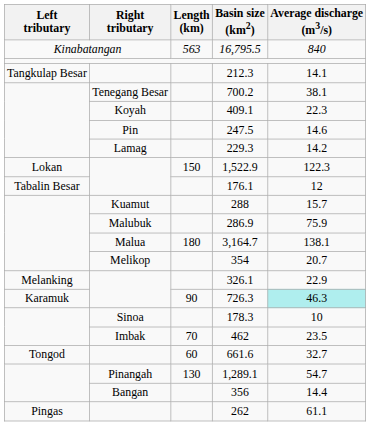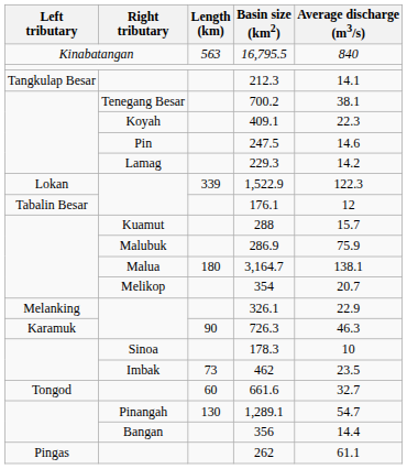1,522.9 | Length (km): 150 -> 339
726.3 | Average discharge (m3/s): paleturquoise background -> no background
462 | Length (km): 70 -> 73
